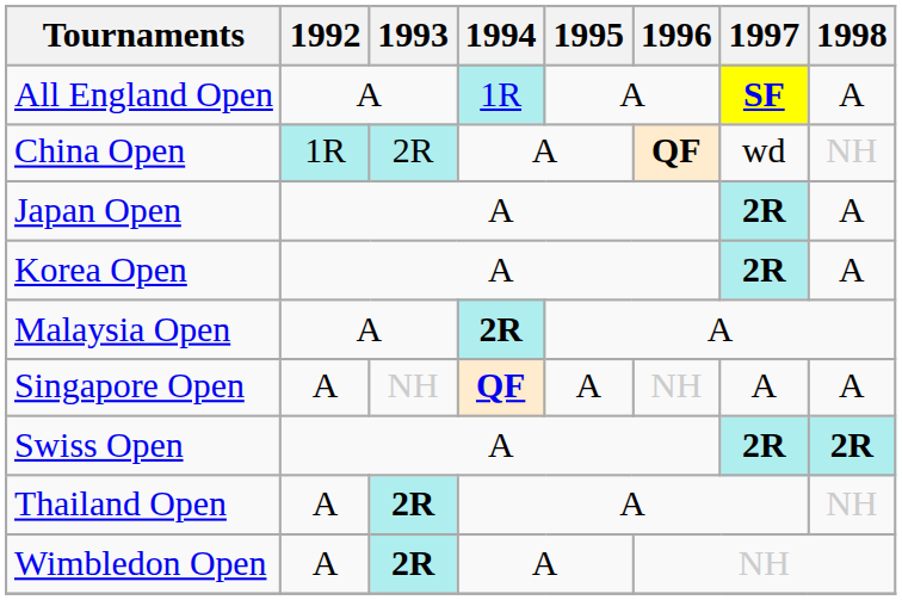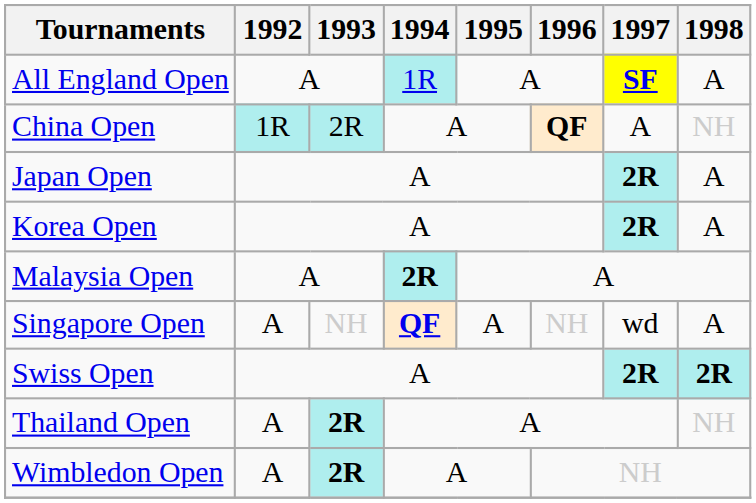China Open | 1997: wd -> A
Singapore Open | 1997: A -> wd
